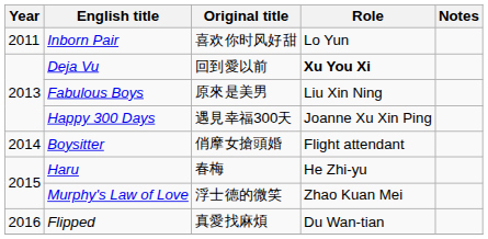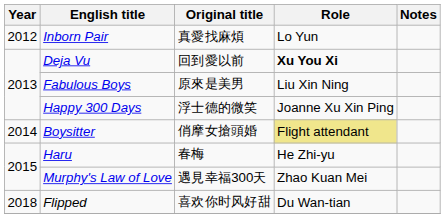Inborn Pair | Year: 2011 -> 2012
Inborn Pair | Original title: 喜欢你时风好甜 -> 真愛找麻煩
Happy 300 Days | Original title: 遇見幸福300天 -> 浮士德的微笑
Boysitter | Role: no background -> khaki background
Murphy's Law of Love | Original title: 浮士德的微笑 -> 遇見幸福300天
Flipped | Year: 2016 -> 2018
Flipped | Original title: 真愛找麻煩 -> 喜欢你时风好甜
